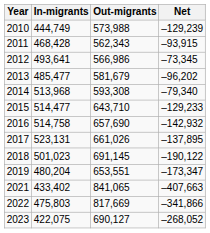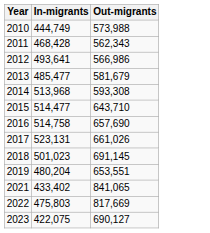- column: Net | –129,239 | –93,915 | –73,345 | –96,202 | –79,340 | –129,233 | –142,932 | –137,895 | –190,122 | –173,347 | –407,663 | –341,866 | –268,052
